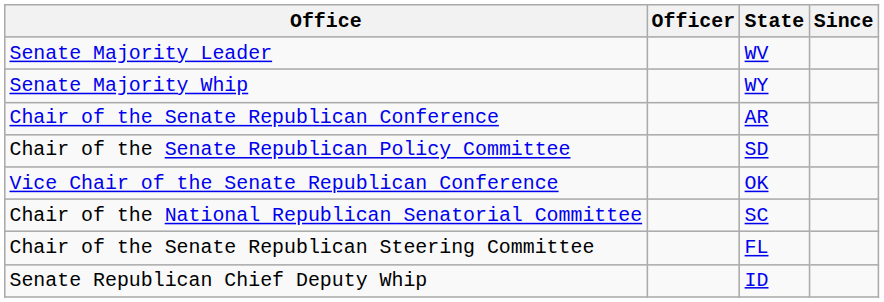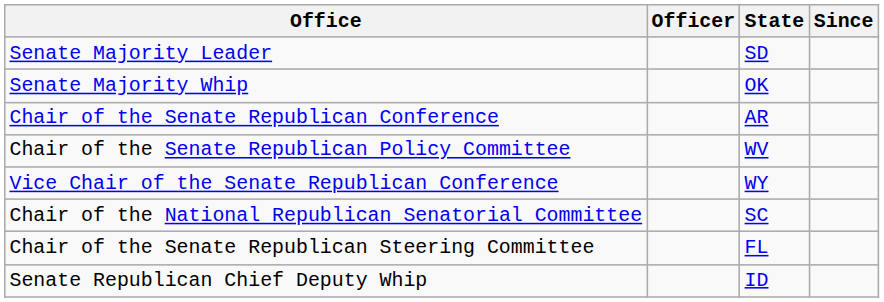Senate Majority Leader | State: WV -> SD
Senate Majority Whip | State: WY -> OK
Chair of the Senate Republican Policy Committee | State: SD -> WV
Vice Chair of the Senate Republican Conference | State: OK -> WY
